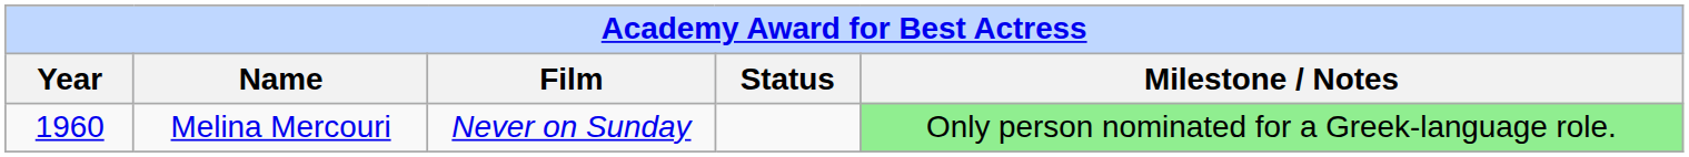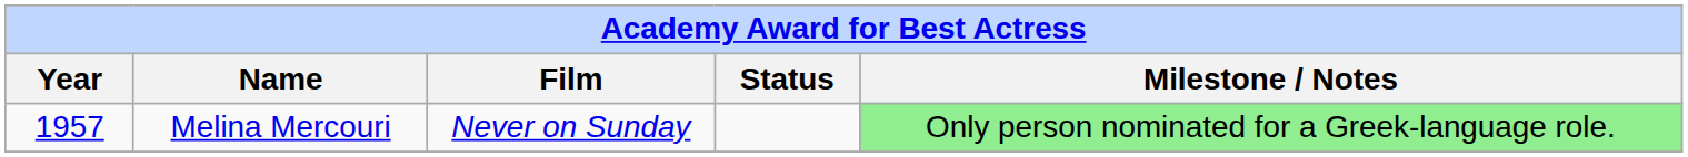Melina Mercouri | Year: 1960 -> 1957
